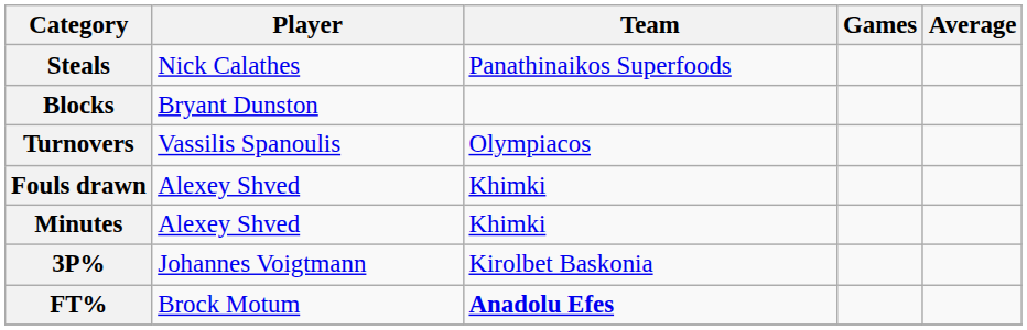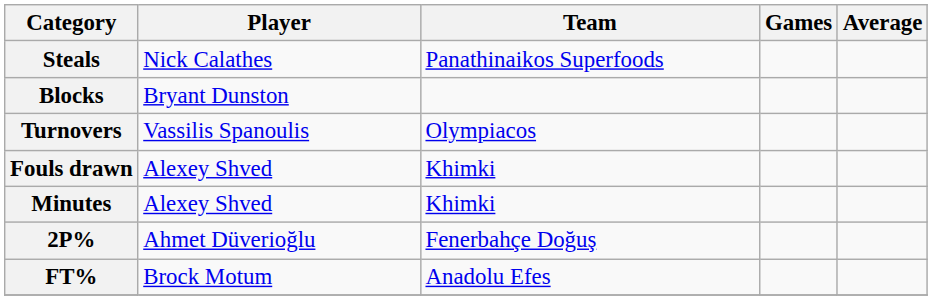+ row: 2P% | Ahmet Düverioğlu | Fenerbahçe Doğuş
- row: 3P% | Johannes Voigtmann | Kirolbet Baskonia
FT% | Team: bold -> normal
